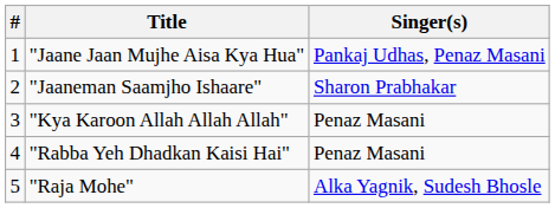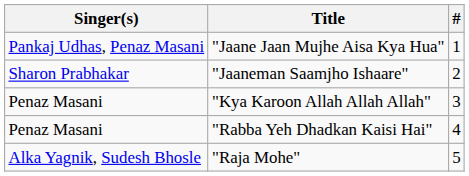columns swapped: # <-> Singer(s)
